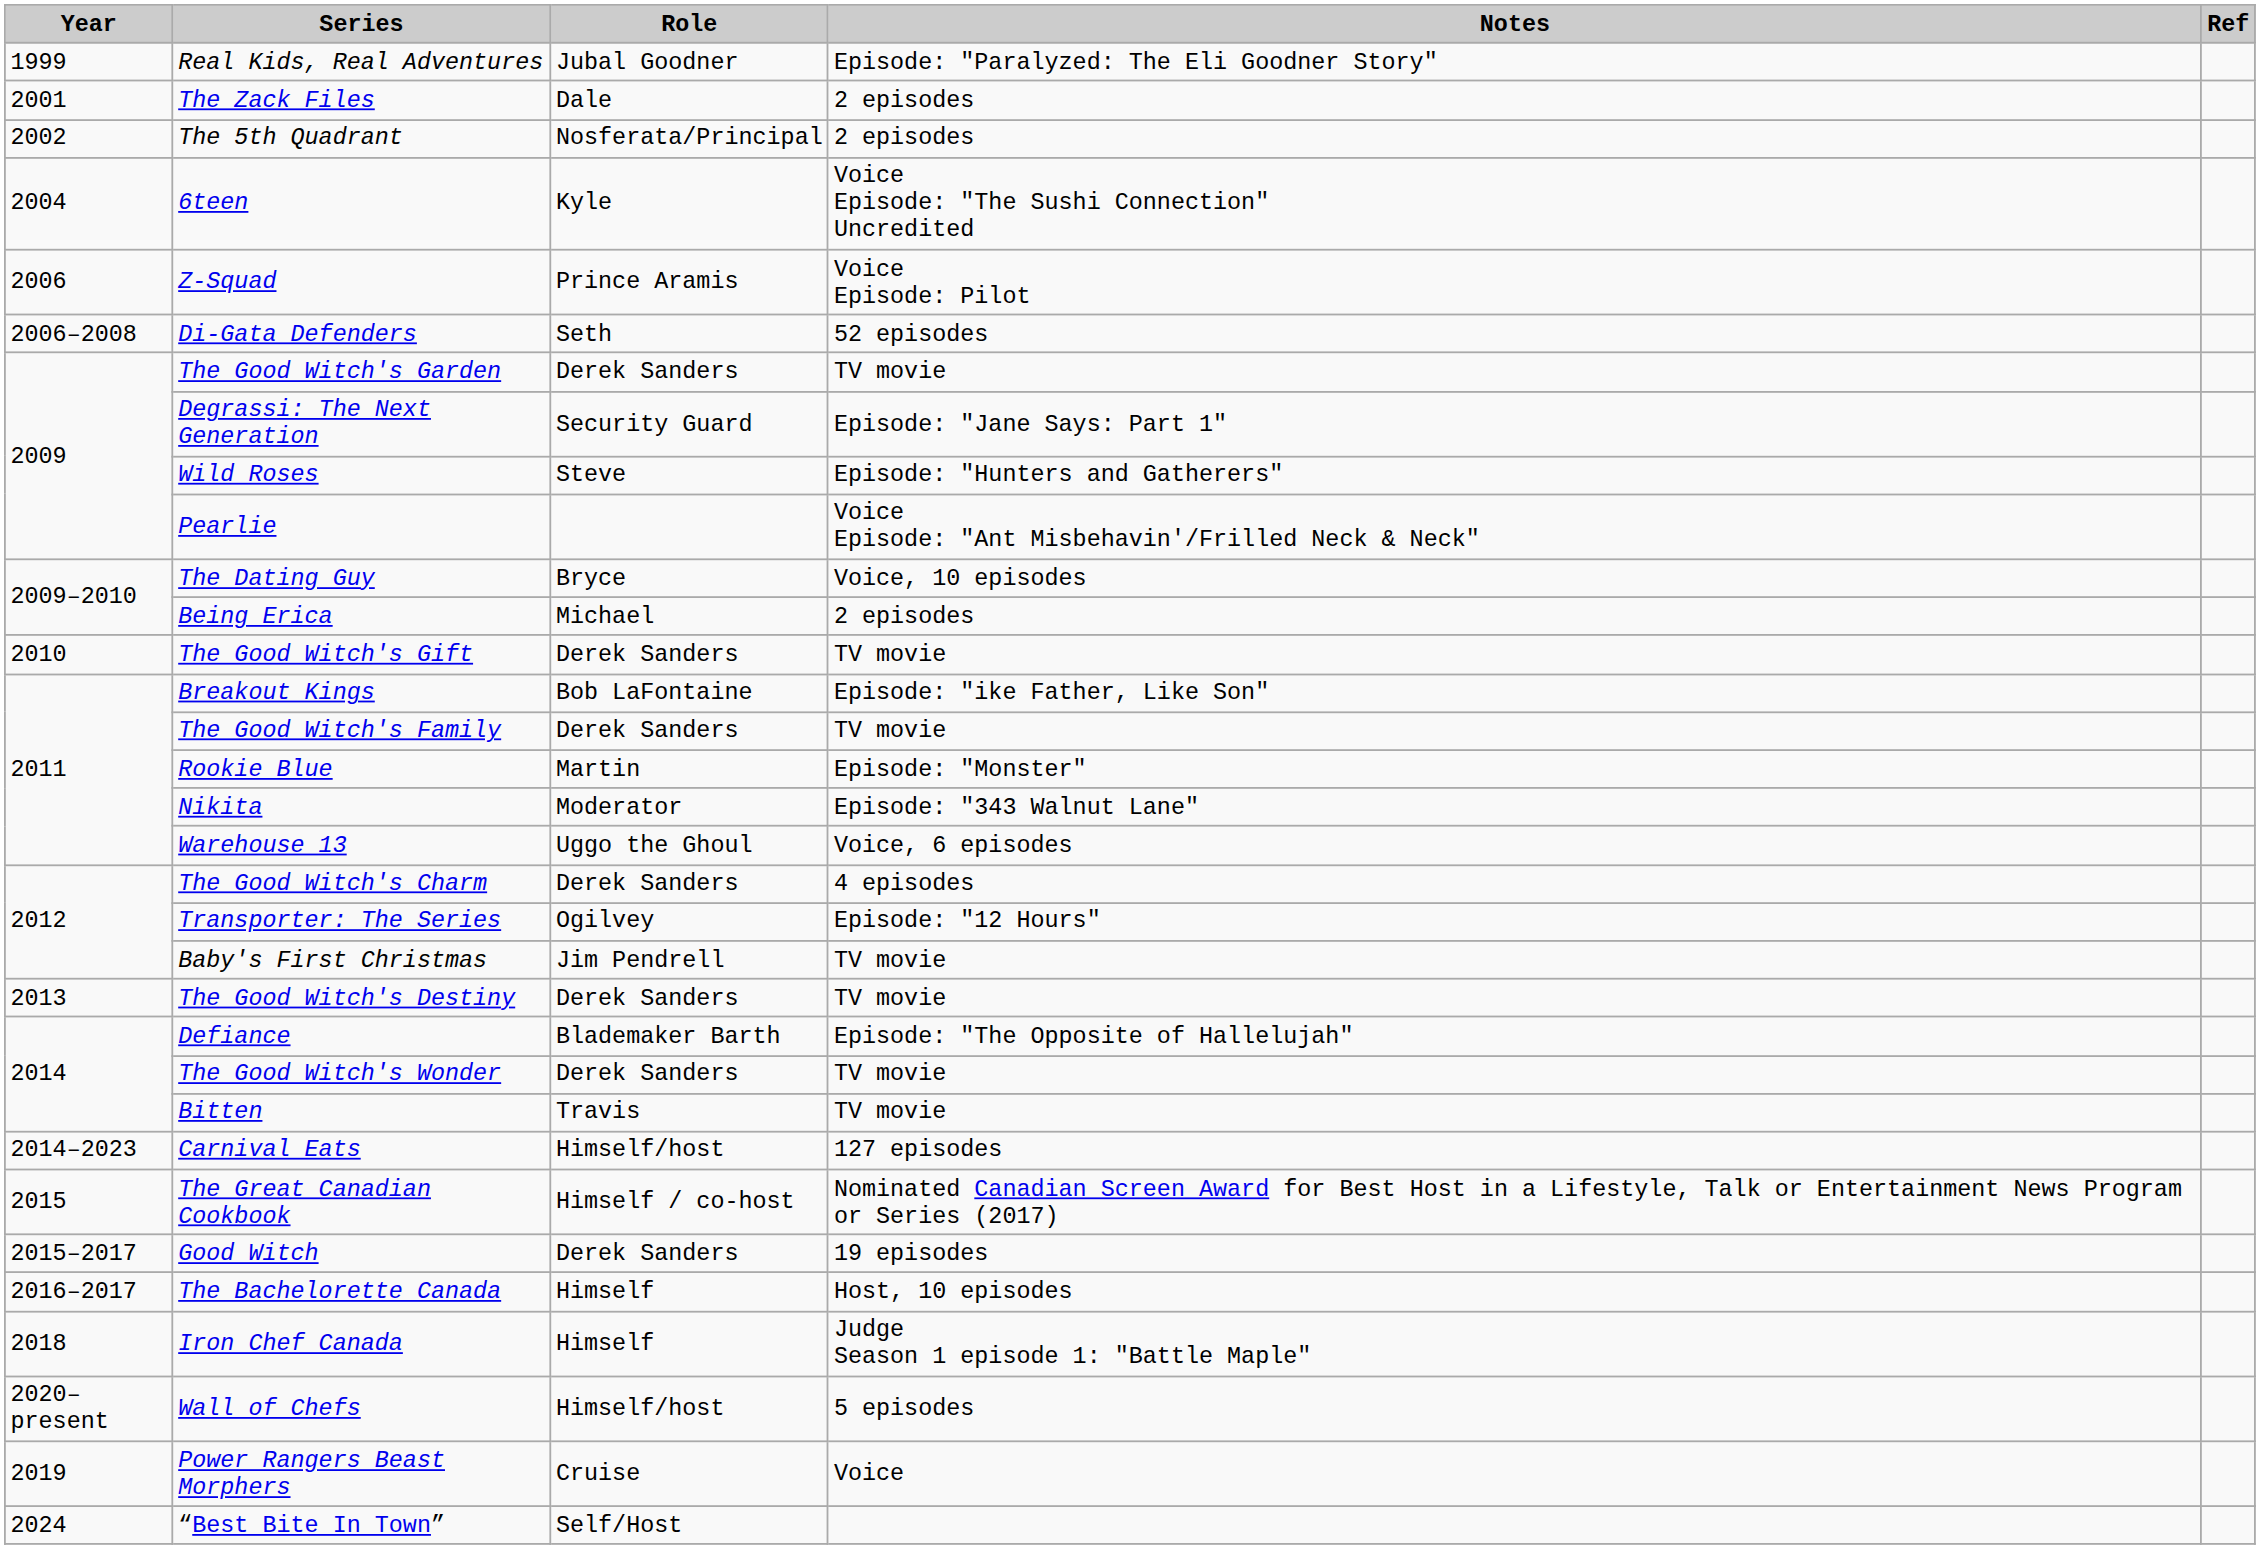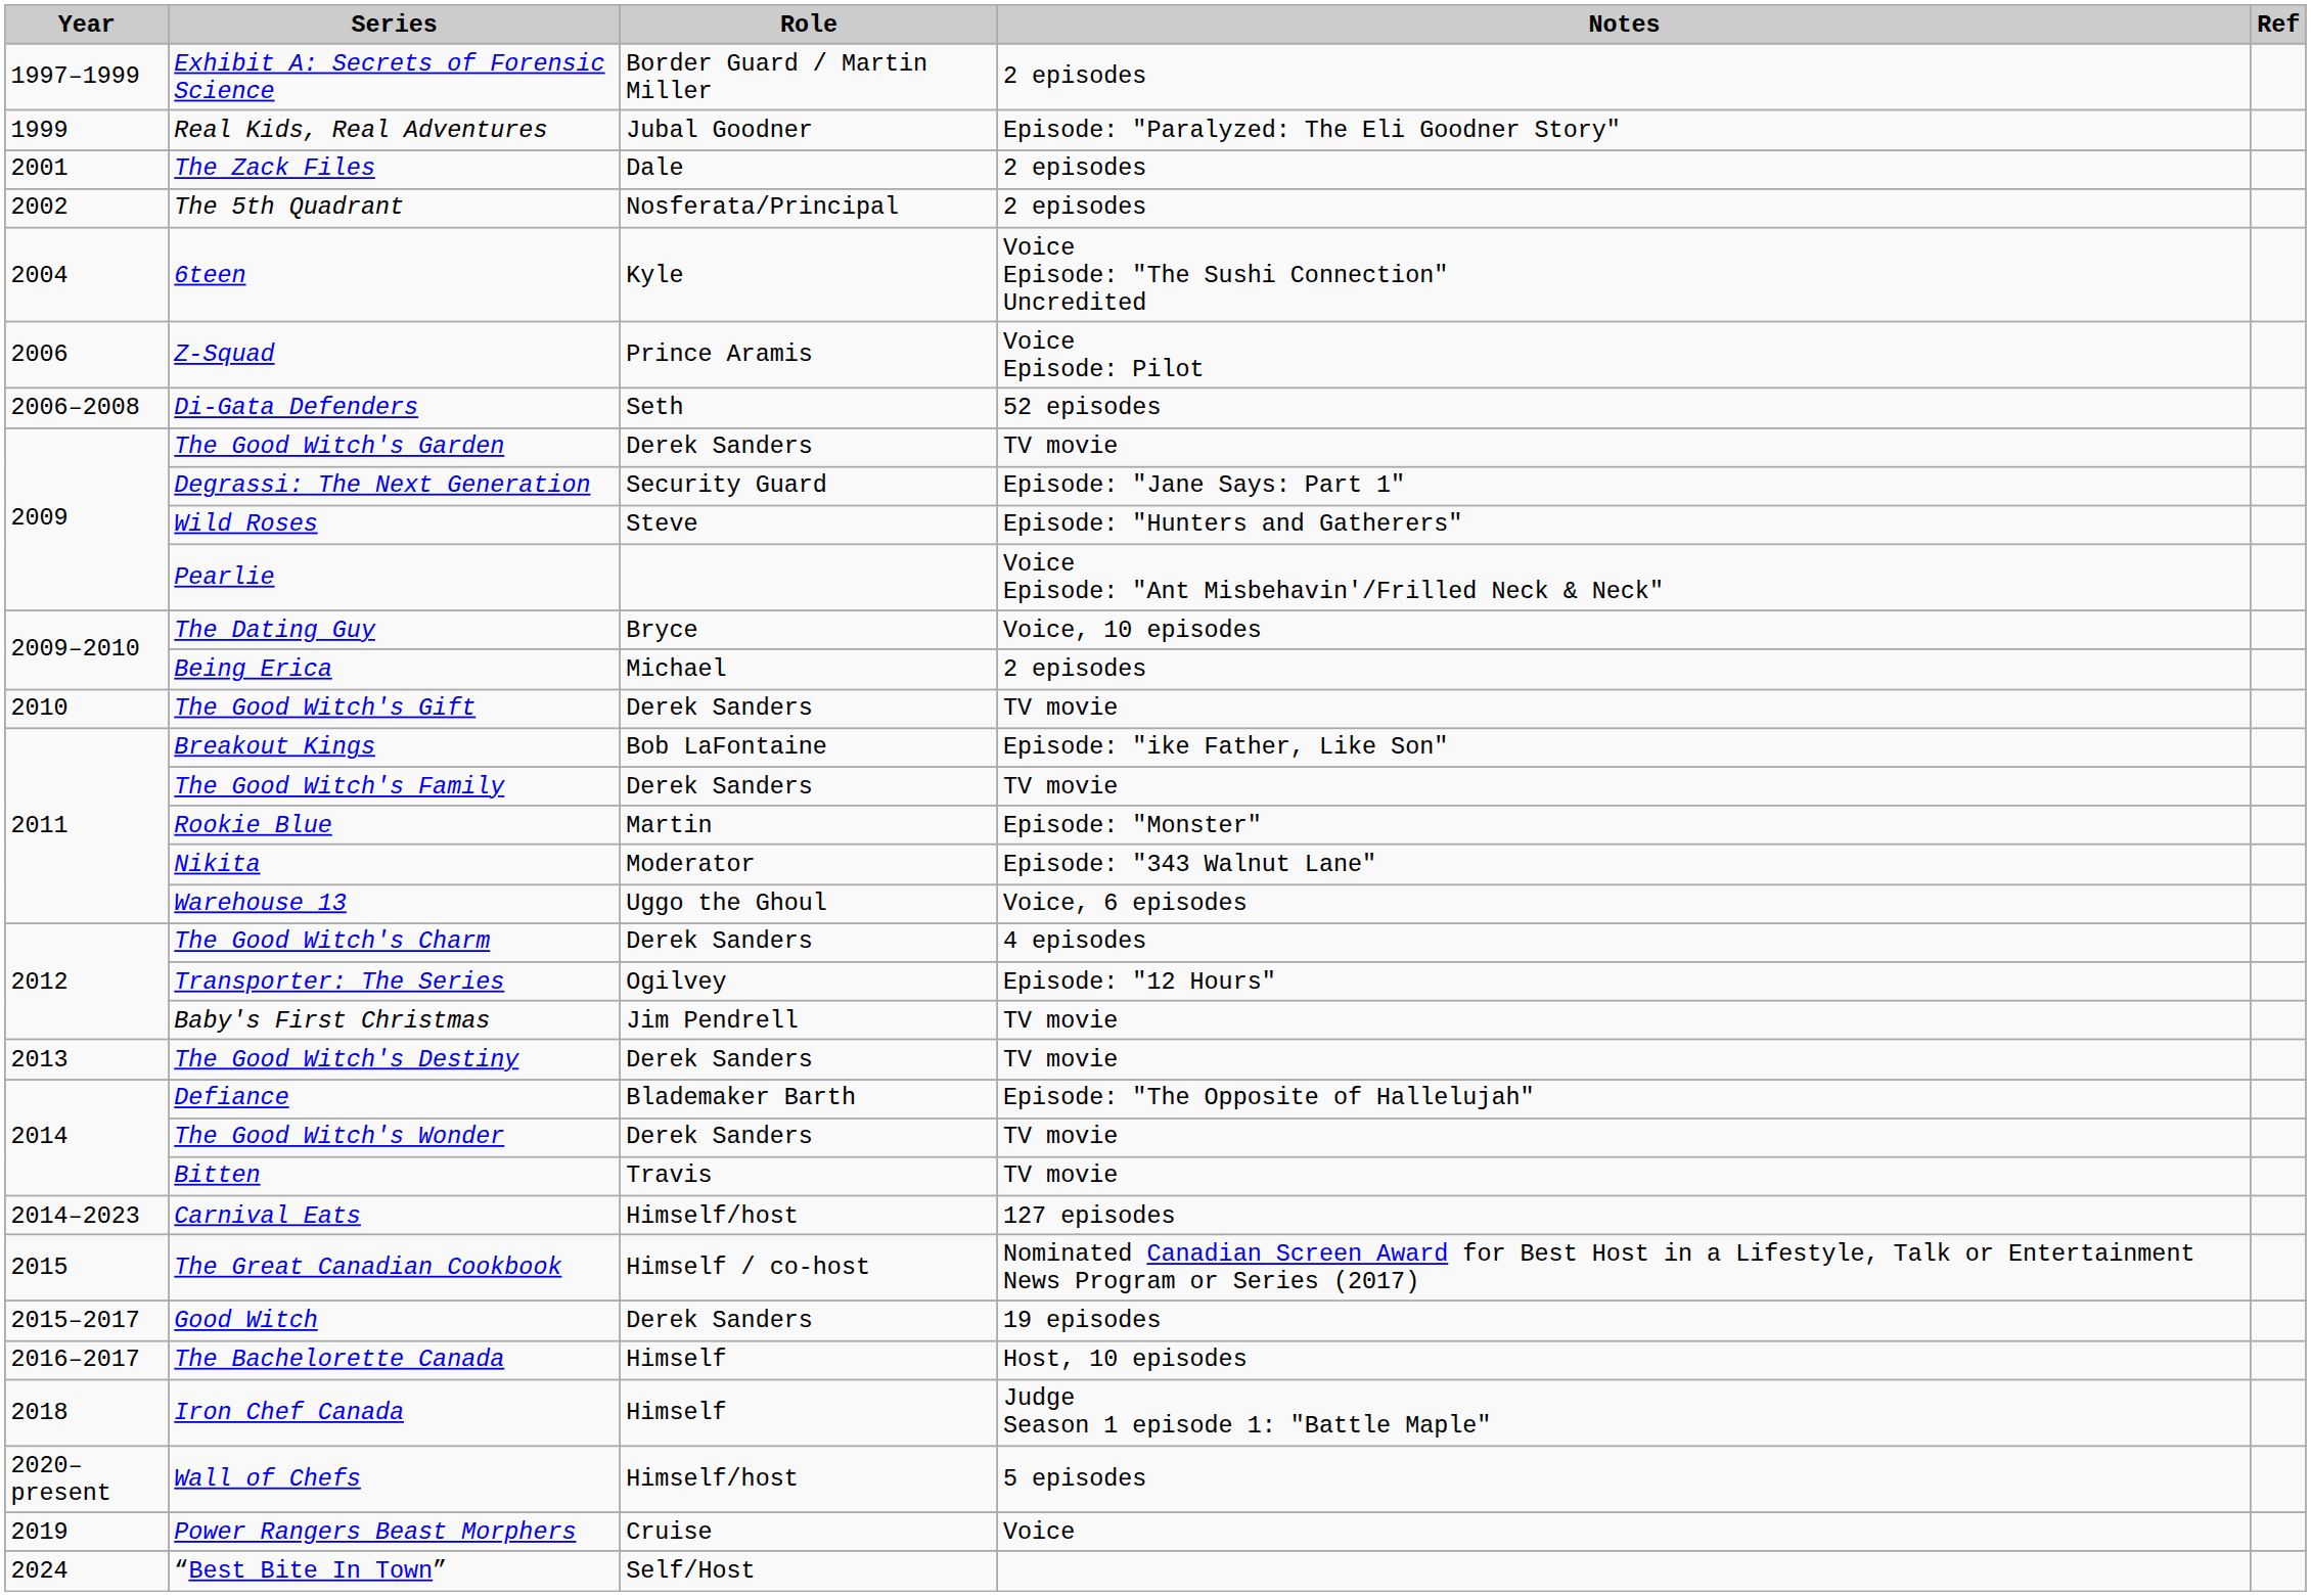+ row: 1997–1999 | Exhibit A: Secrets of Forensic Science | Border Guard / Martin Miller | 2 episodes
